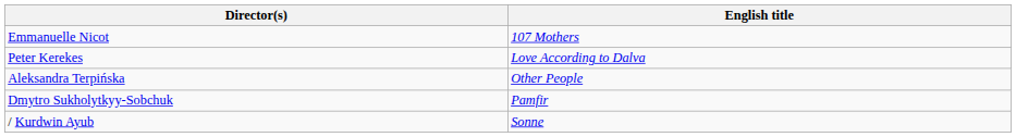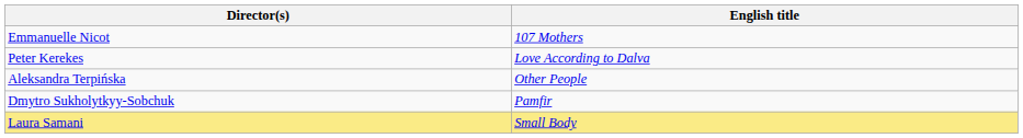+ row: Laura Samani | Small Body
- row: / Kurdwin Ayub | Sonne
